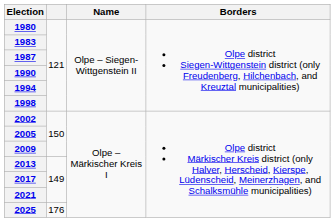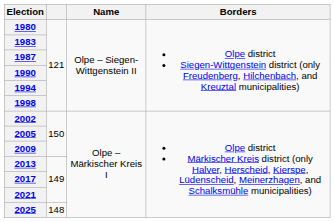2025 | column 2: 176 -> 148
